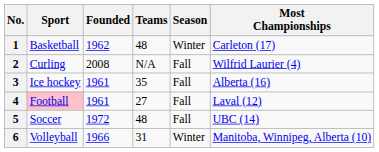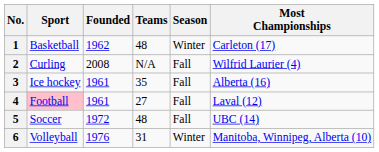6 | Founded: 1966 -> 1976
